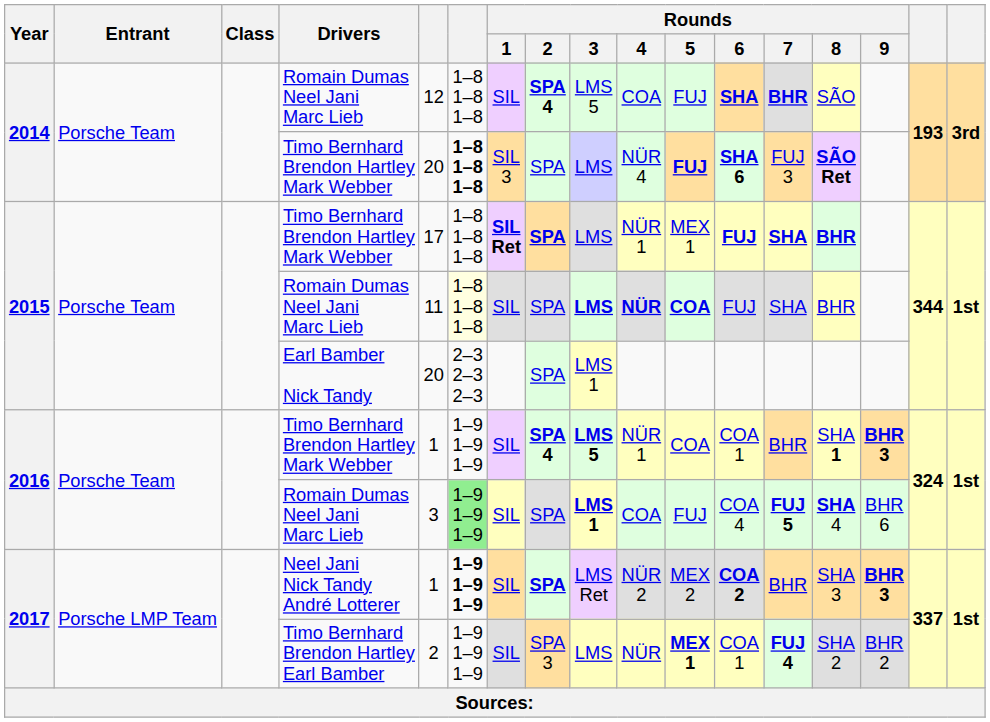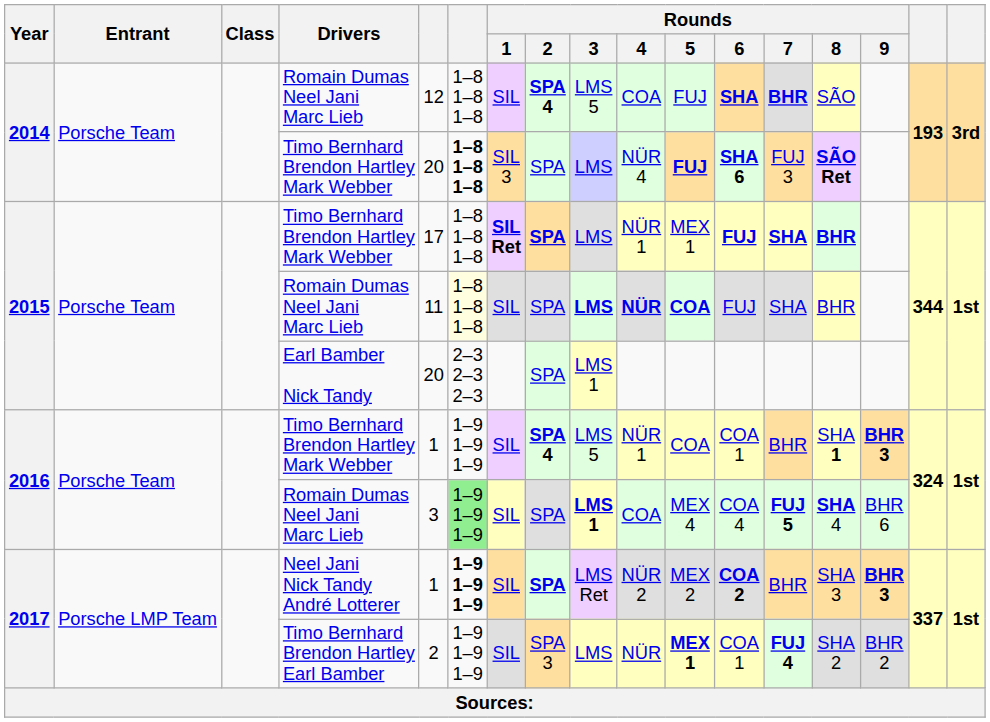2016 / Timo Bernhard Brendon Hartley Mark Webber | Rounds / 3: bold -> normal
2016 / Romain Dumas Neel Jani Marc Lieb | Rounds / 5: FUJ -> MEX 4
